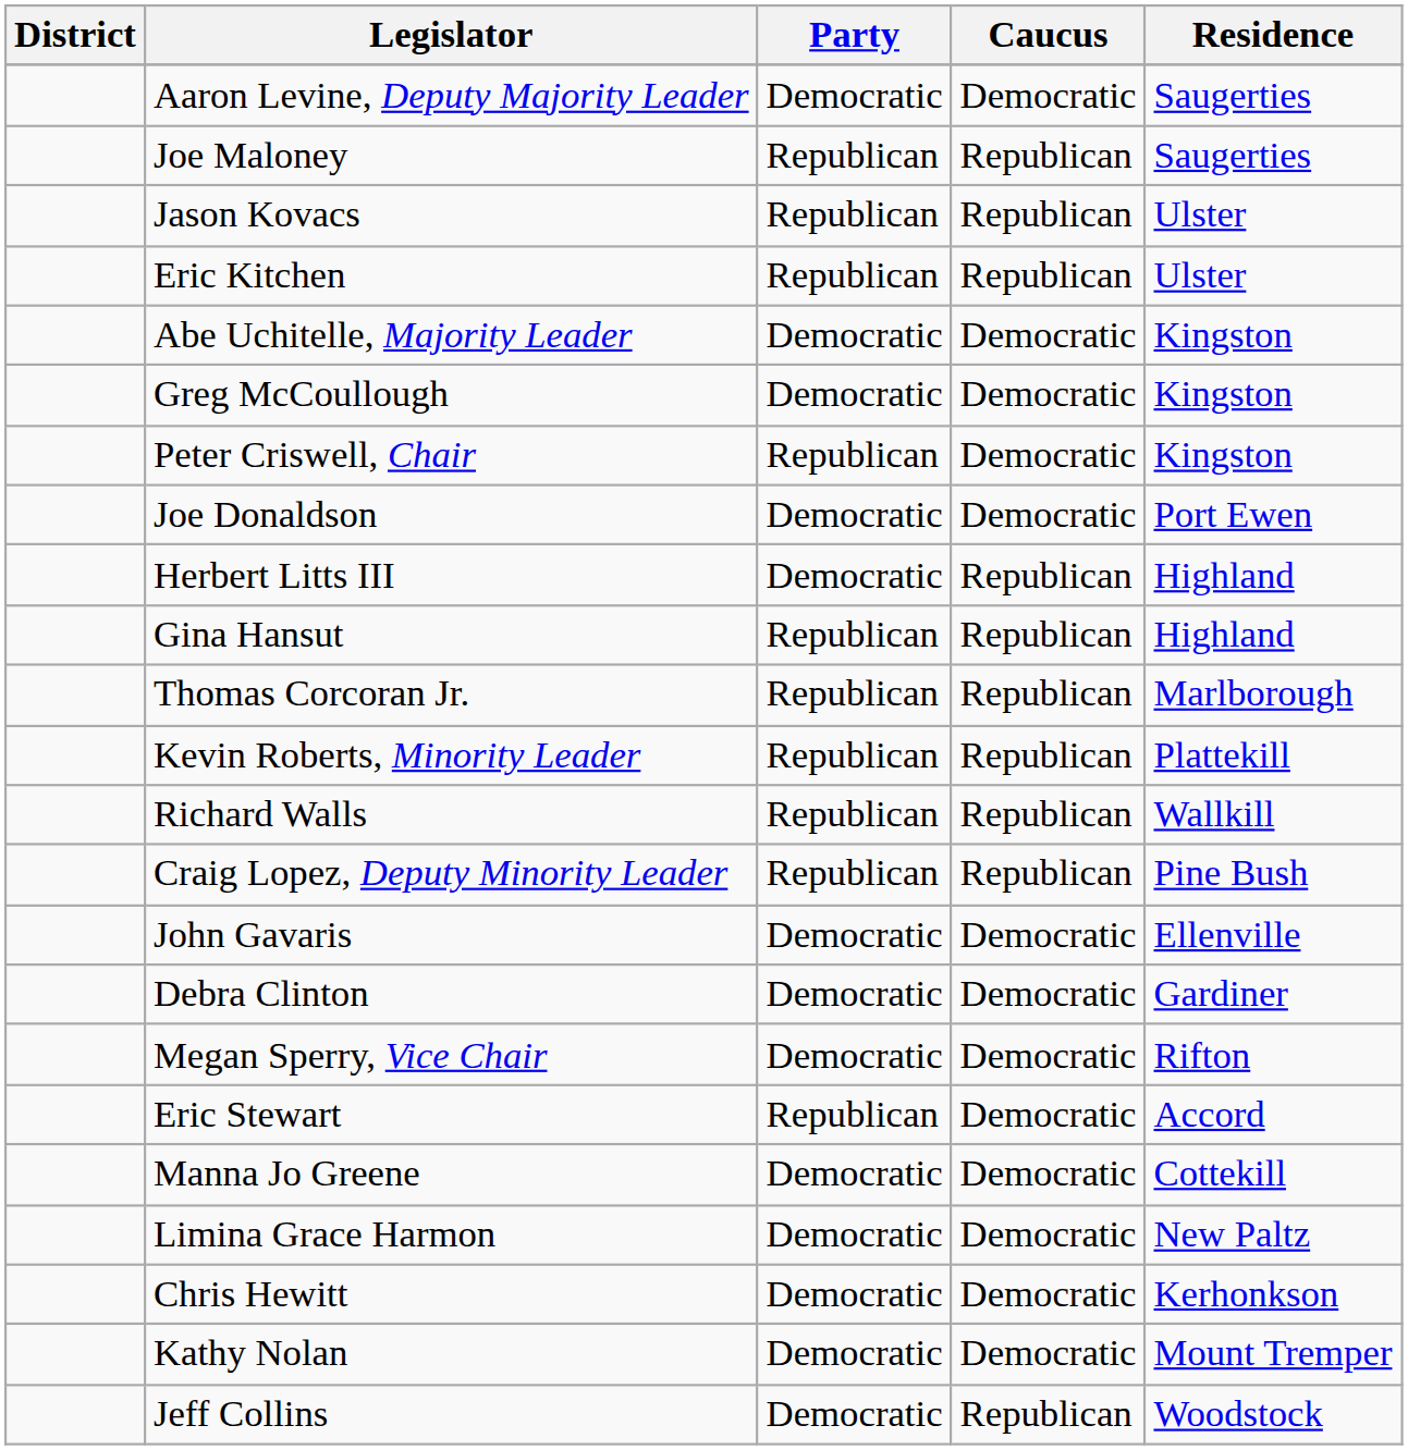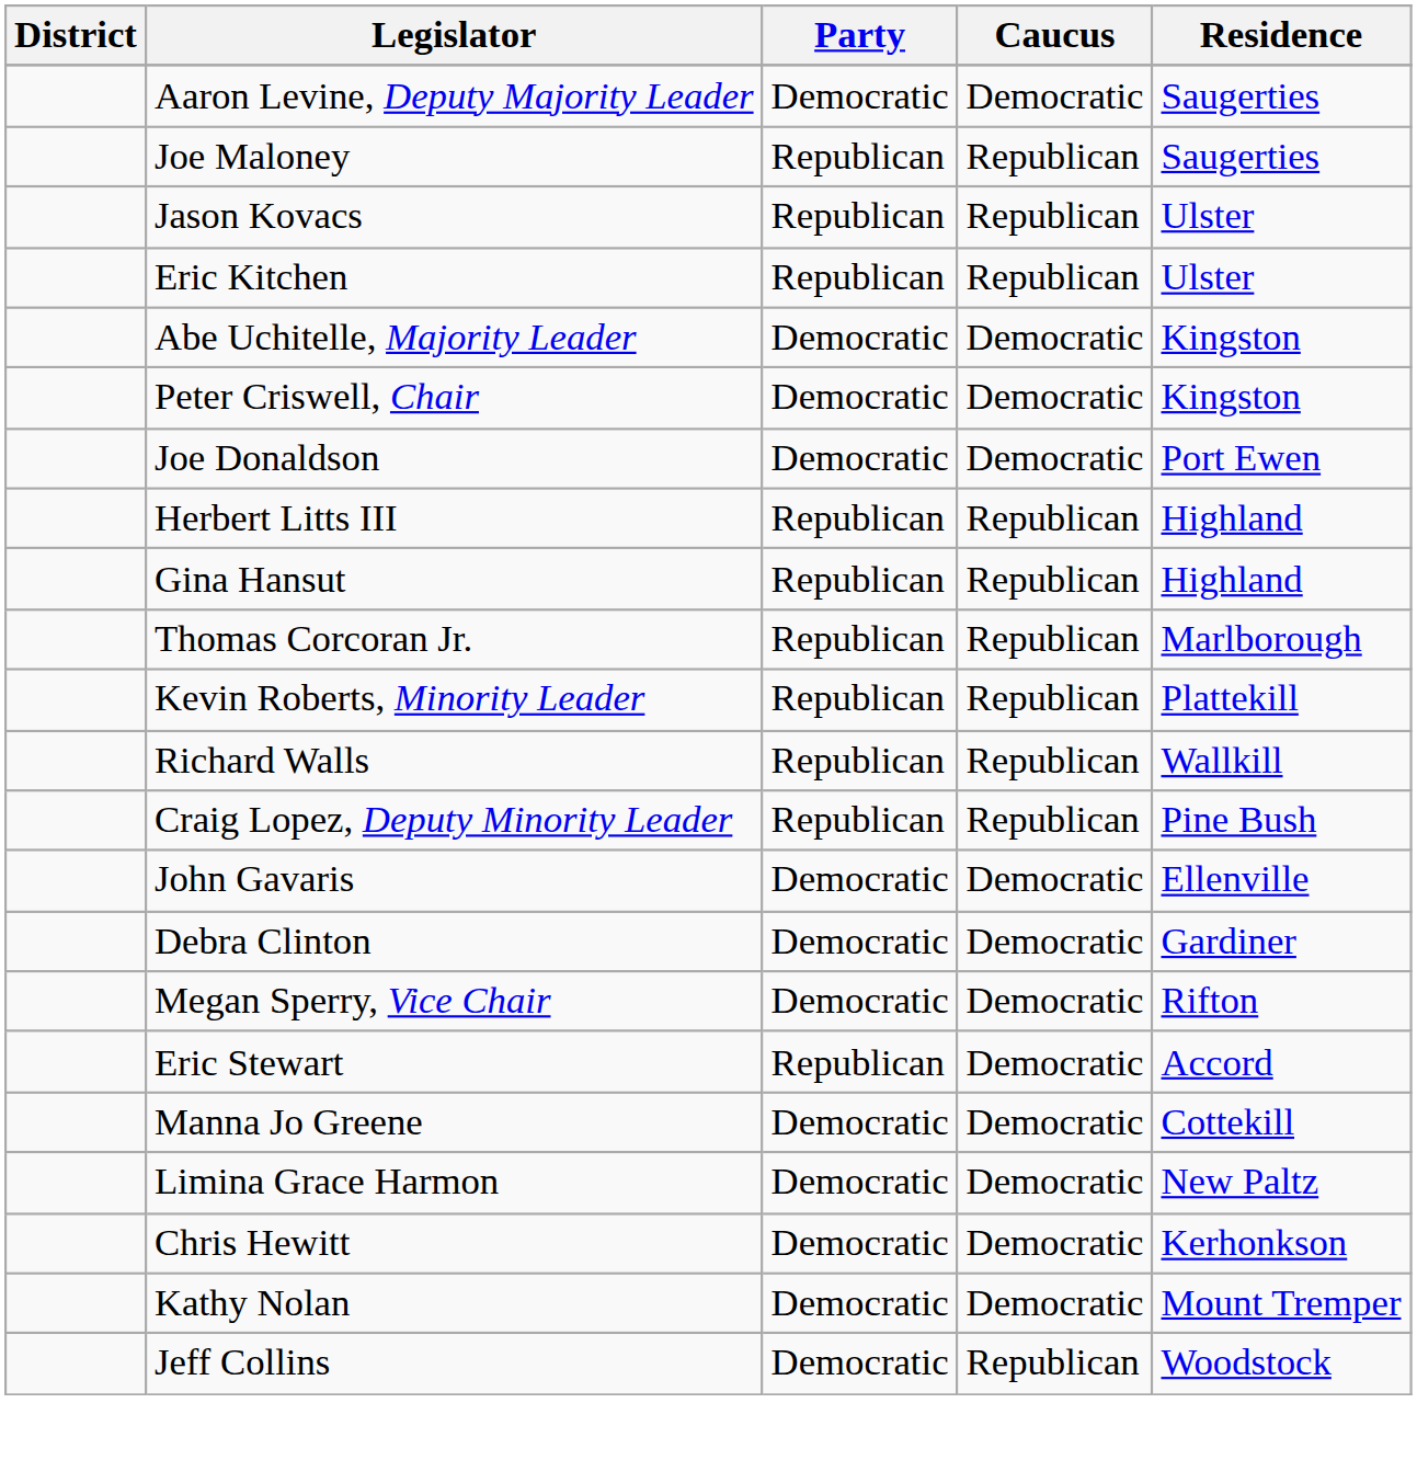- row: Greg McCoullough | Democratic | Democratic | Kingston
Peter Criswell, Chair | Party: Republican -> Democratic
Herbert Litts III | Party: Democratic -> Republican
